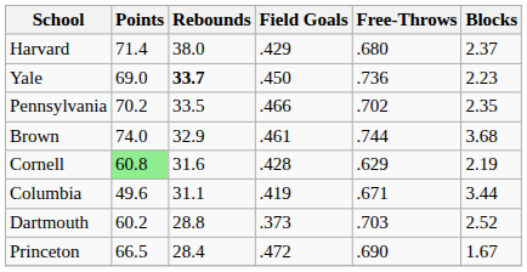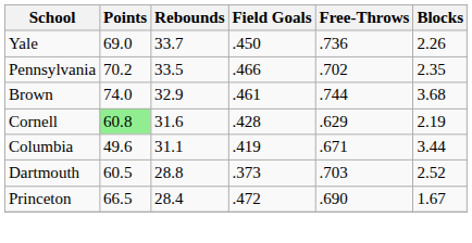- row: Harvard | 71.4 | 38.0 | .429 | .680 | 2.37
Yale | Rebounds: bold -> normal
Yale | Blocks: 2.23 -> 2.26
Dartmouth | Points: 60.2 -> 60.5
